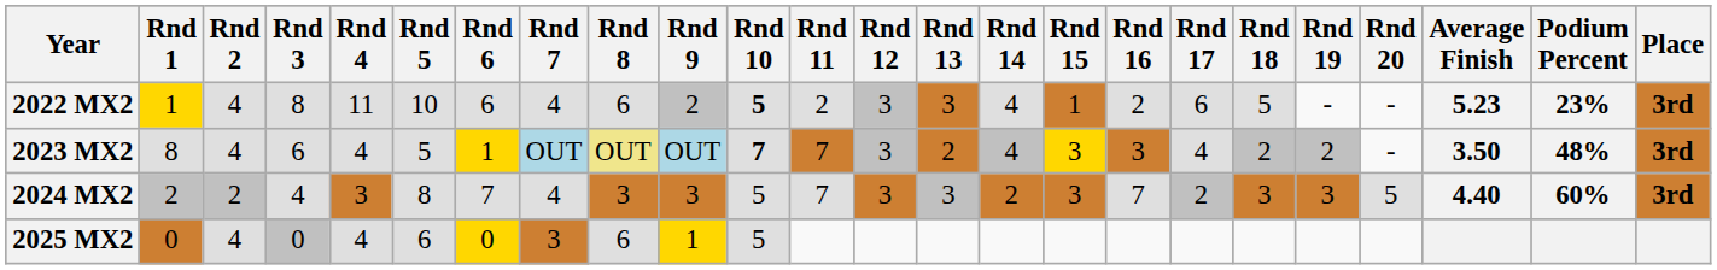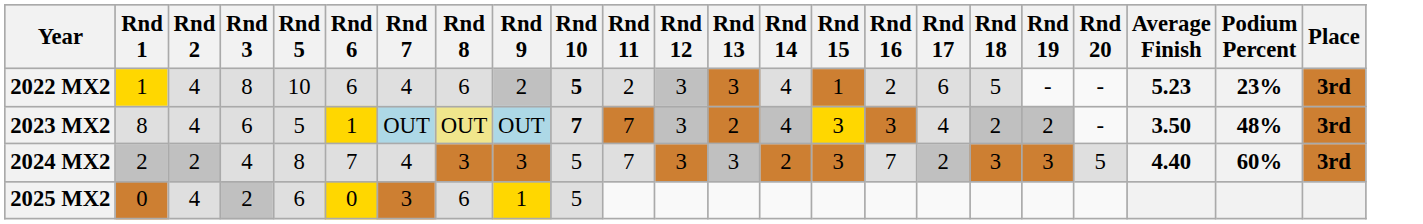- column: Rnd 4 | 11 | 4 | 3 | 4
2025 MX2 | Rnd 3: 0 -> 2
